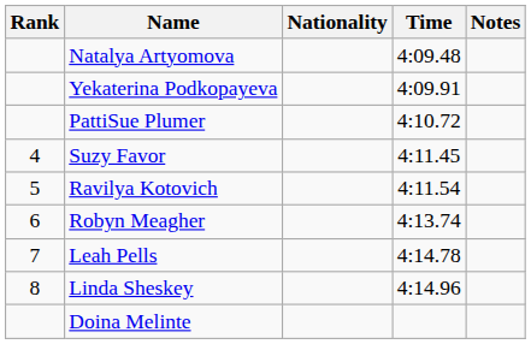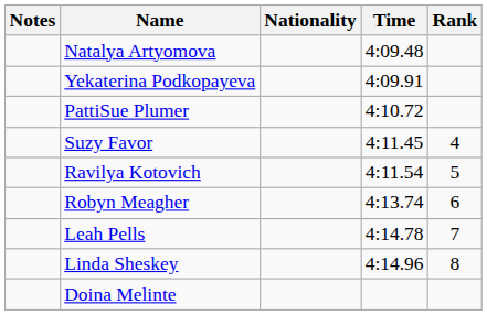columns swapped: Rank <-> Notes
